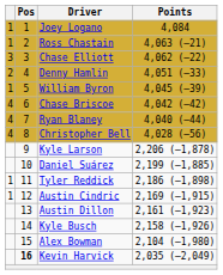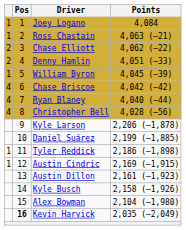Chase Elliott | column 1: 3 -> 2
